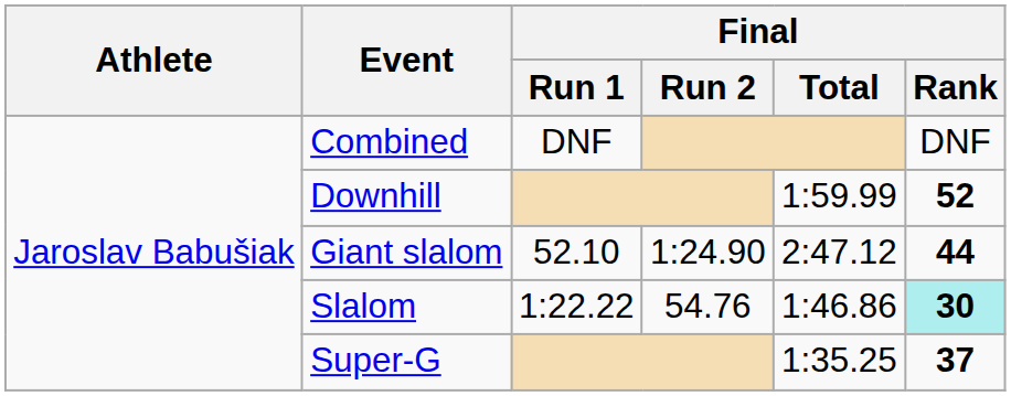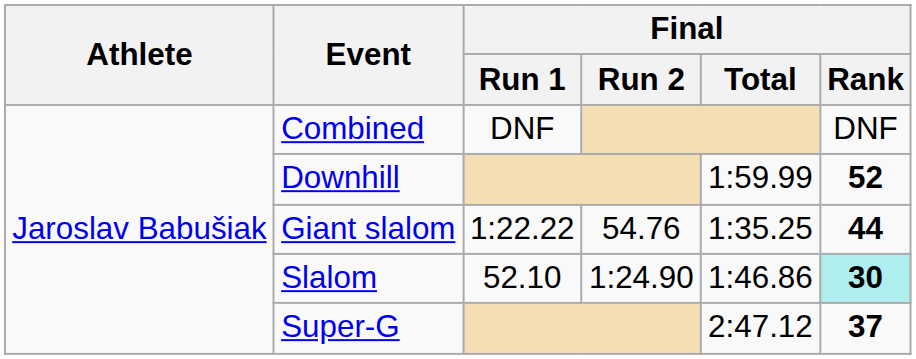Giant slalom | Final / Run 1: 52.10 -> 1:22.22
Giant slalom | Final / Run 2: 1:24.90 -> 54.76
Giant slalom | Final / Total: 2:47.12 -> 1:35.25
Slalom | Final / Run 1: 1:22.22 -> 52.10
Slalom | Final / Run 2: 54.76 -> 1:24.90
Super-G | Final / Total: 1:35.25 -> 2:47.12
